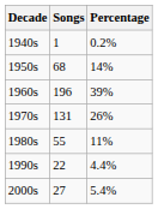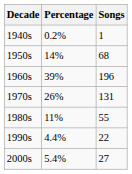columns swapped: Songs <-> Percentage
